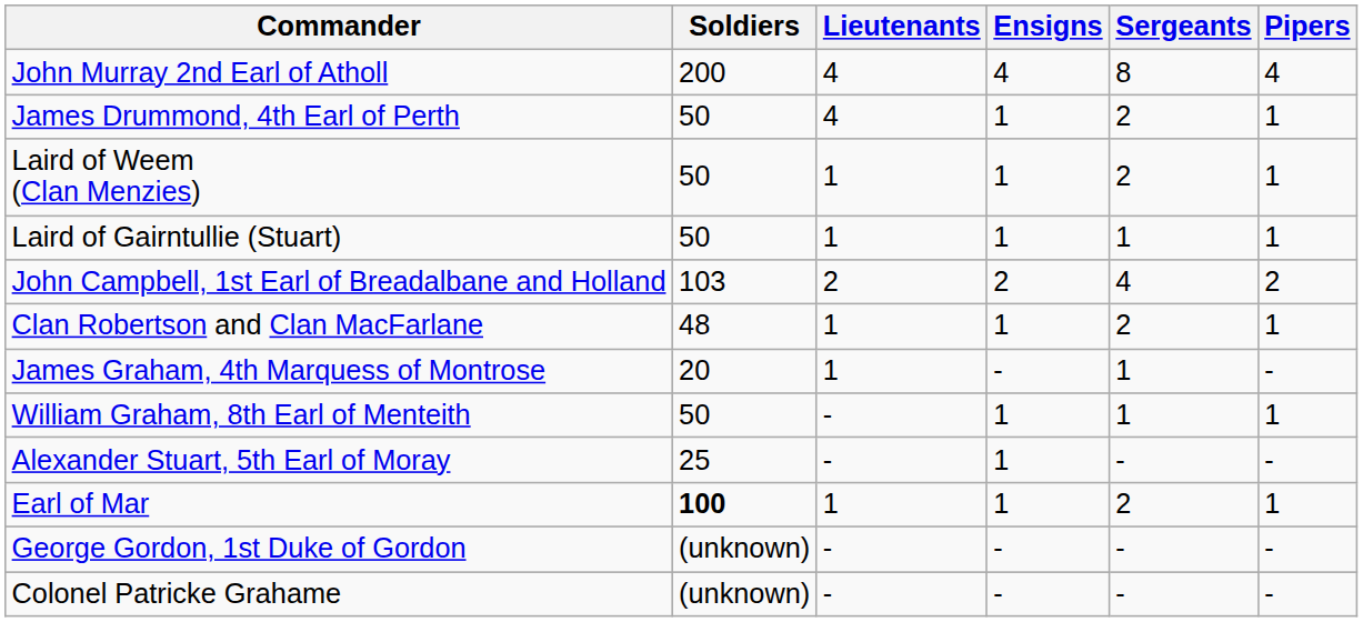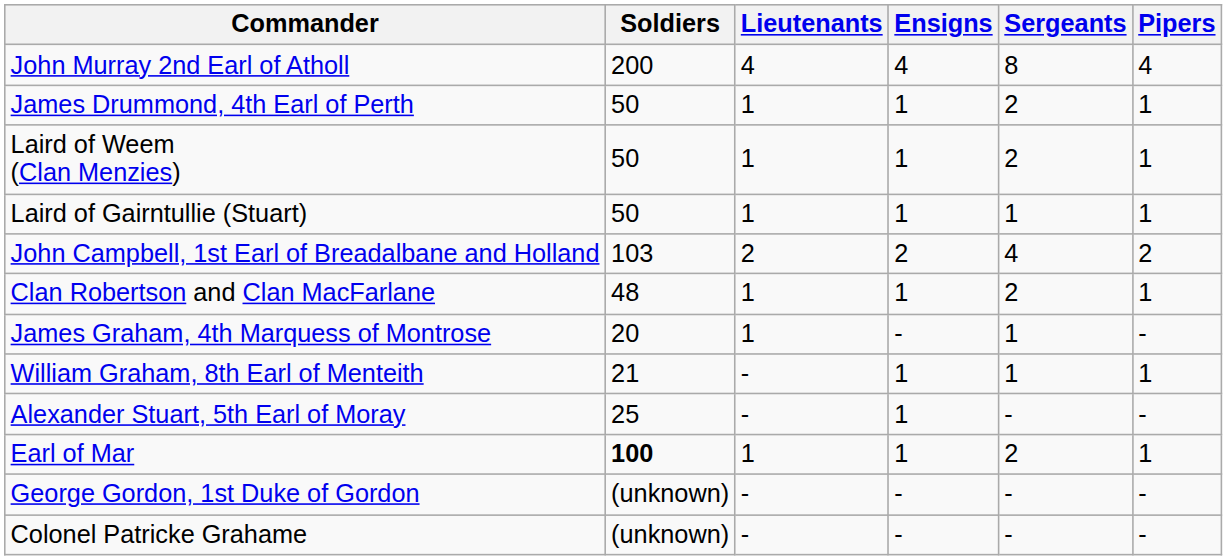James Drummond, 4th Earl of Perth | Lieutenants: 4 -> 1
William Graham, 8th Earl of Menteith | Soldiers: 50 -> 21
